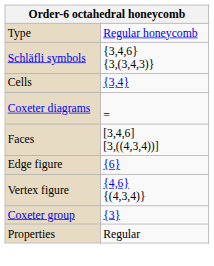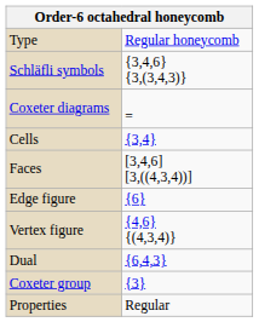rows swapped: Coxeter diagrams <-> Cells
+ row: Dual | {6,4,3}
